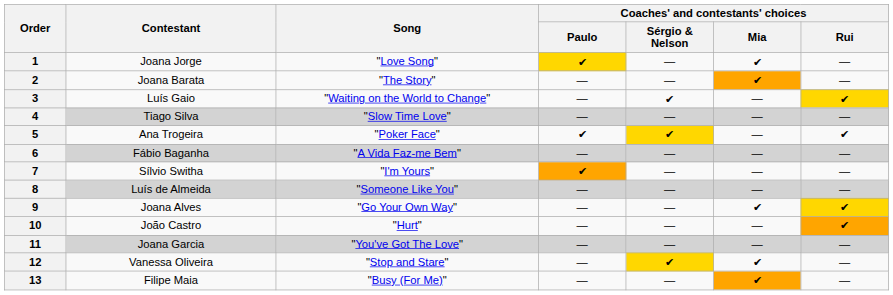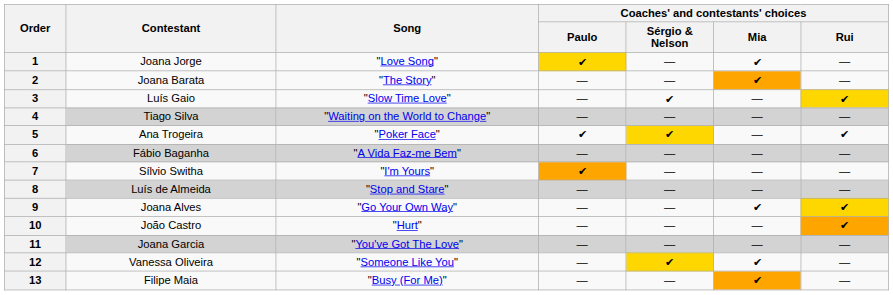3 | Song: "Waiting on the World to Change" -> "Slow Time Love"
4 | Song: "Slow Time Love" -> "Waiting on the World to Change"
8 | Song: "Someone Like You" -> "Stop and Stare"
12 | Song: "Stop and Stare" -> "Someone Like You"
